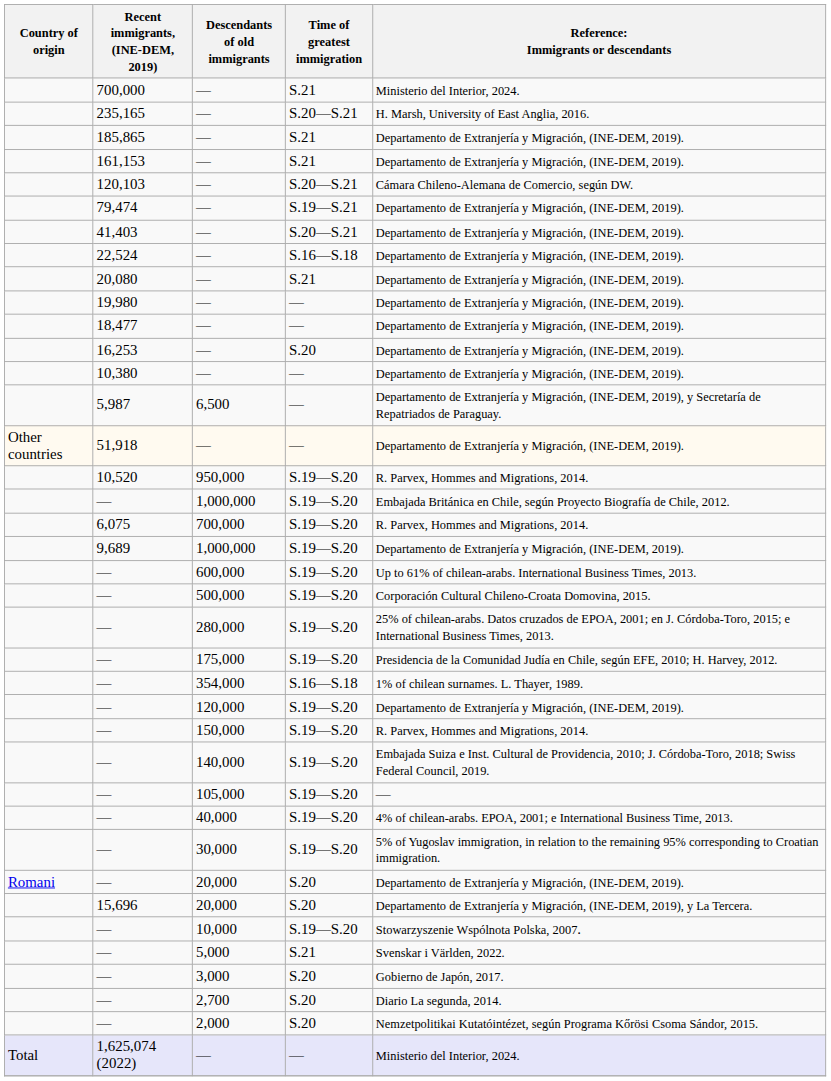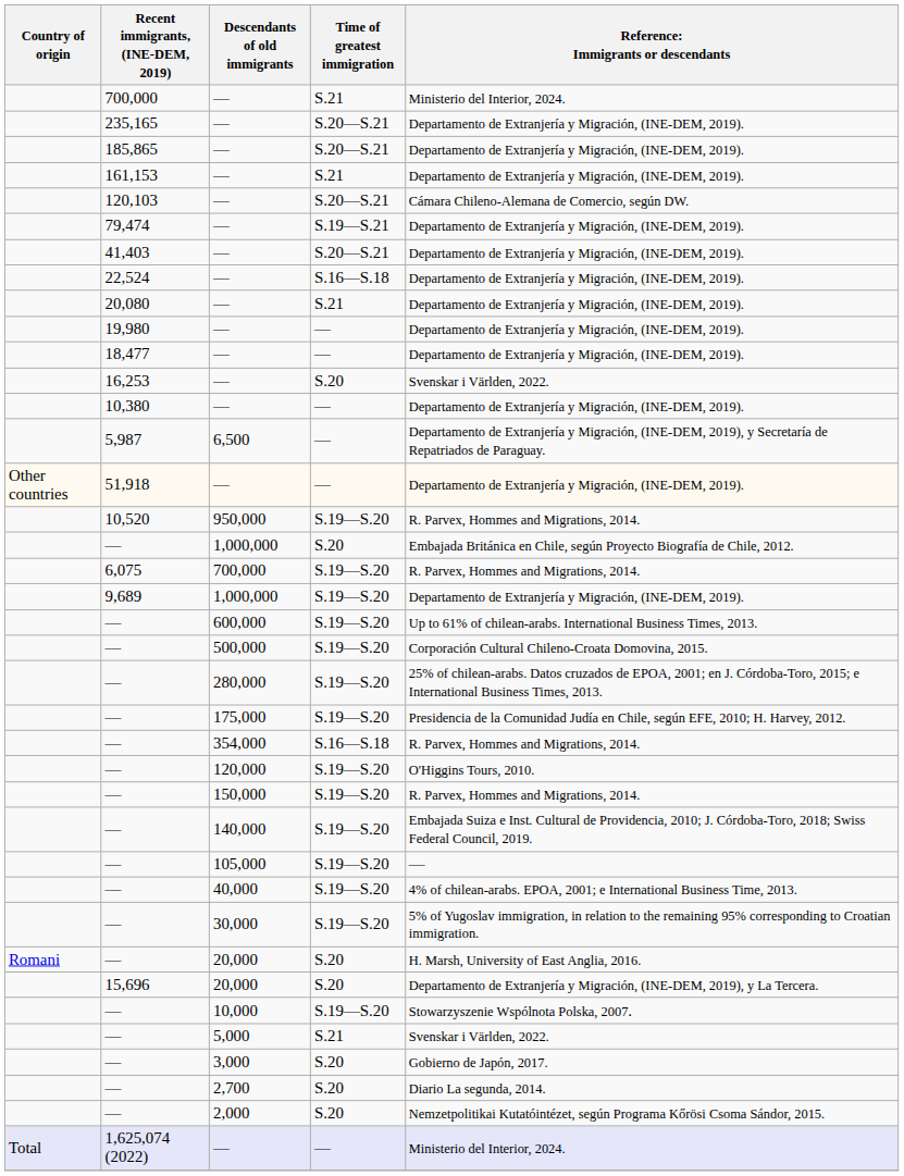235,165 / — | column 5: H. Marsh, University of East Anglia, 2016. -> Departamento de Extranjería y Migración, (INE-DEM, 2019).
185,865 / — | Time of greatest immigration: S.21 -> S.20—S.21
16,253 / — | column 5: Departamento de Extranjería y Migración, (INE-DEM, 2019). -> Svenskar i Världen, 2022.
— / 1,000,000 | Time of greatest immigration: S.19—S.20 -> S.20
354,000 | column 5: 1% of chilean surnames. L. Thayer, 1989. -> R. Parvex, Hommes and Migrations, 2014.
120,000 | column 5: Departamento de Extranjería y Migración, (INE-DEM, 2019). -> O'Higgins Tours, 2010.
— / 20,000 | column 5: Departamento de Extranjería y Migración, (INE-DEM, 2019). -> H. Marsh, University of East Anglia, 2016.
